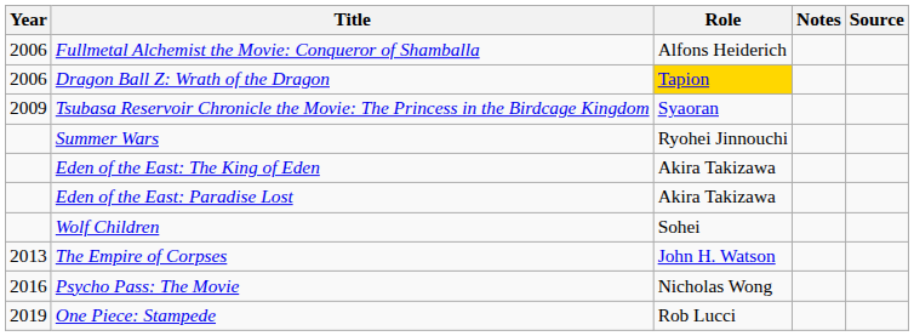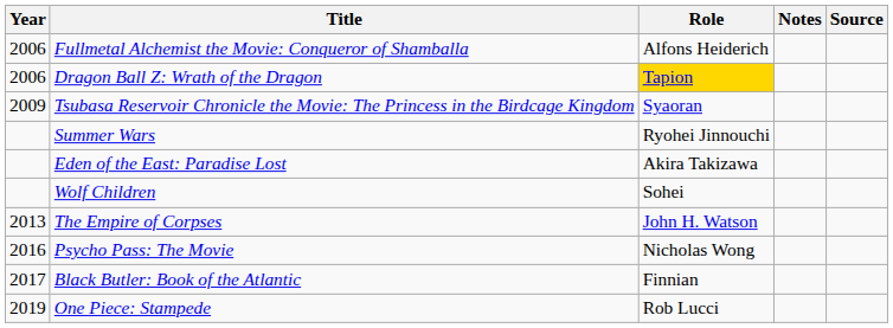- row: Eden of the East: The King of Eden | Akira Takizawa
+ row: 2017 | Black Butler: Book of the Atlantic | Finnian
